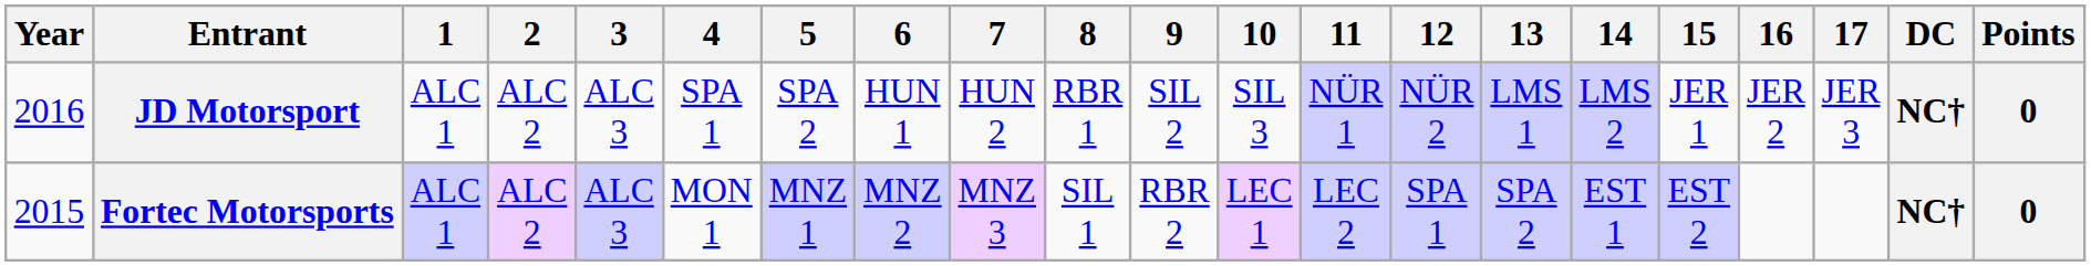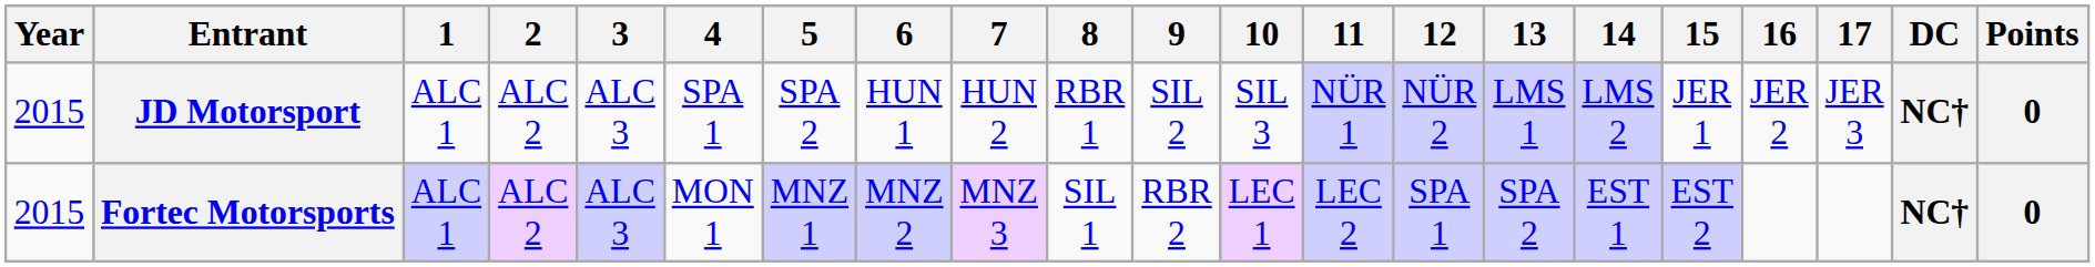JD Motorsport | Year: 2016 -> 2015
